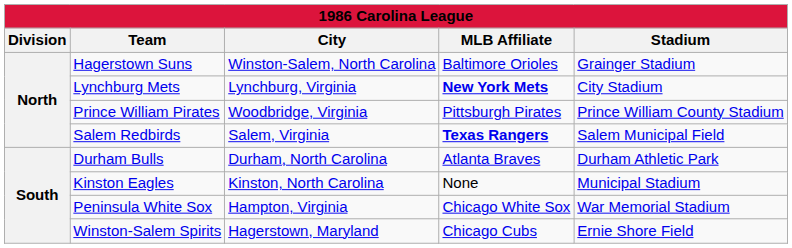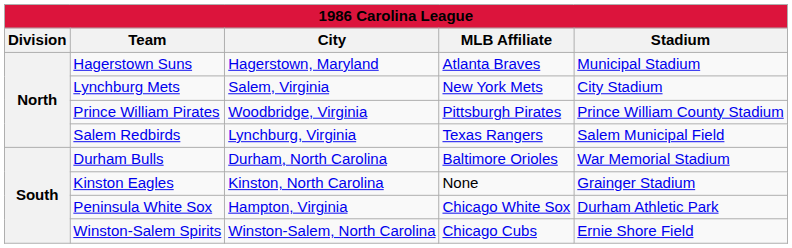Hagerstown Suns | City: Winston-Salem, North Carolina -> Hagerstown, Maryland
Hagerstown Suns | MLB Affiliate: Baltimore Orioles -> Atlanta Braves
Hagerstown Suns | Stadium: Grainger Stadium -> Municipal Stadium
Lynchburg Mets | City: Lynchburg, Virginia -> Salem, Virginia
Lynchburg Mets | MLB Affiliate: bold -> normal
Salem Redbirds | City: Salem, Virginia -> Lynchburg, Virginia
Salem Redbirds | MLB Affiliate: bold -> normal
Durham Bulls | MLB Affiliate: Atlanta Braves -> Baltimore Orioles
Durham Bulls | Stadium: Durham Athletic Park -> War Memorial Stadium
Kinston Eagles | Stadium: Municipal Stadium -> Grainger Stadium
Peninsula White Sox | Stadium: War Memorial Stadium -> Durham Athletic Park
Winston-Salem Spirits | City: Hagerstown, Maryland -> Winston-Salem, North Carolina
